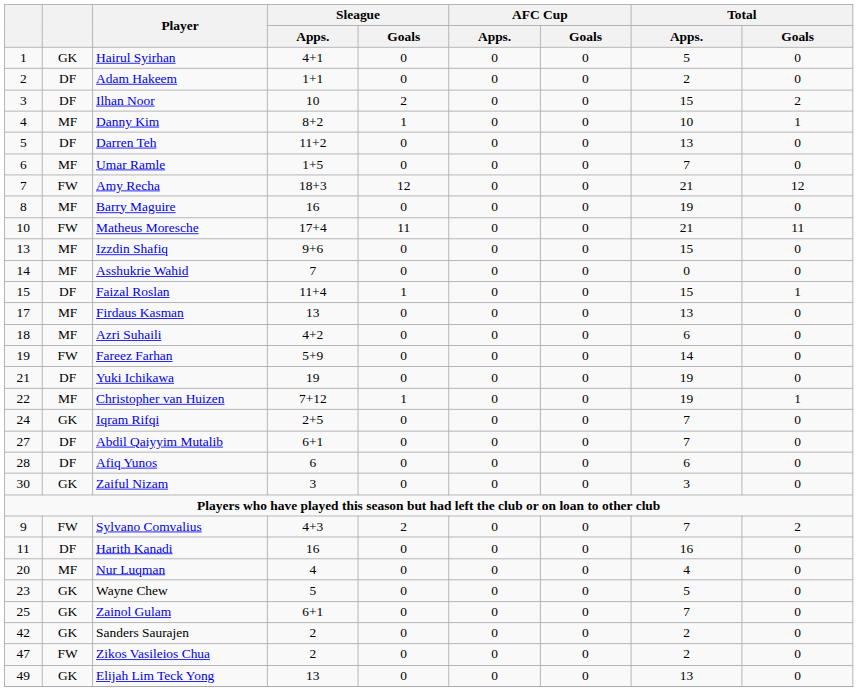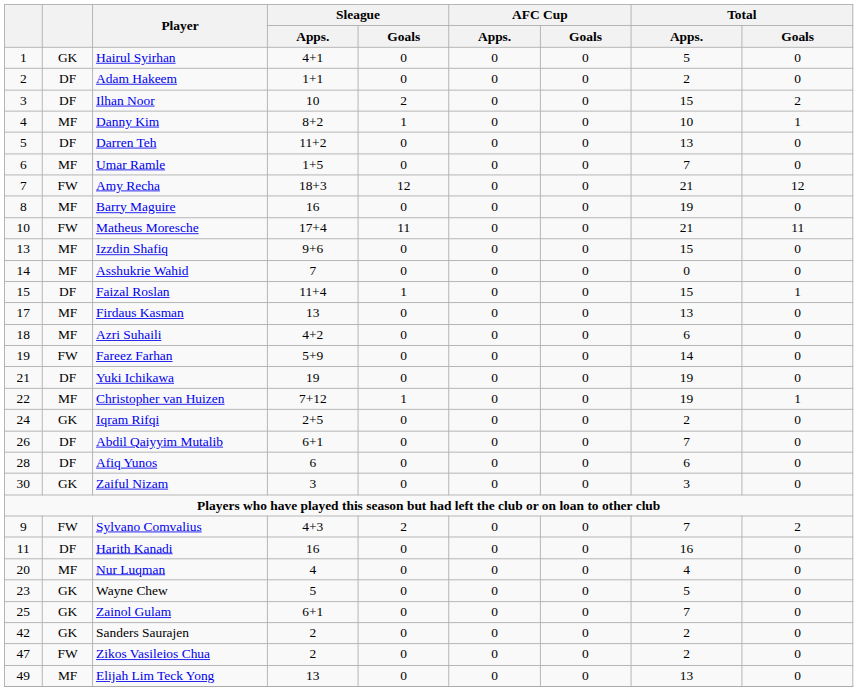Iqram Rifqi | Total / Apps.: 7 -> 2
Abdil Qaiyyim Mutalib | column 1: 27 -> 26
Elijah Lim Teck Yong | column 2: GK -> MF
